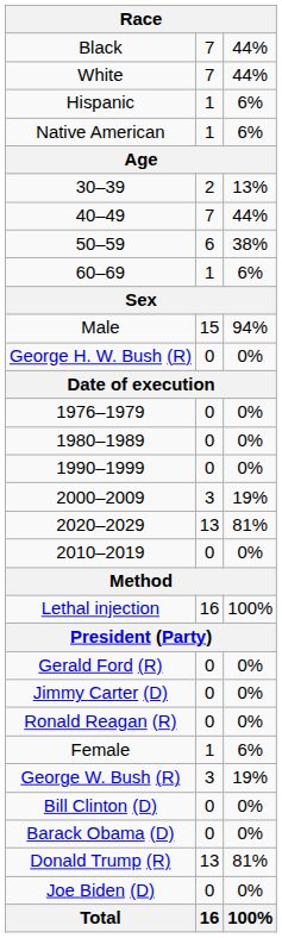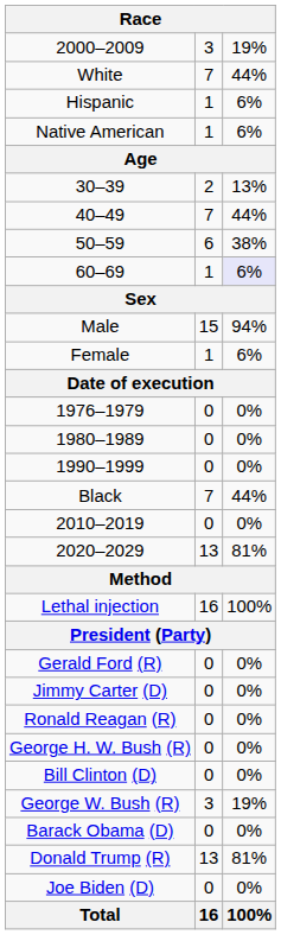rows swapped: Black <-> 2000–2009
60–69 | column 3: no background -> lavender background
rows swapped: Female <-> George H. W. Bush (R)
rows swapped: 2010–2019 <-> 2020–2029
rows swapped: Bill Clinton (D) <-> George W. Bush (R)
